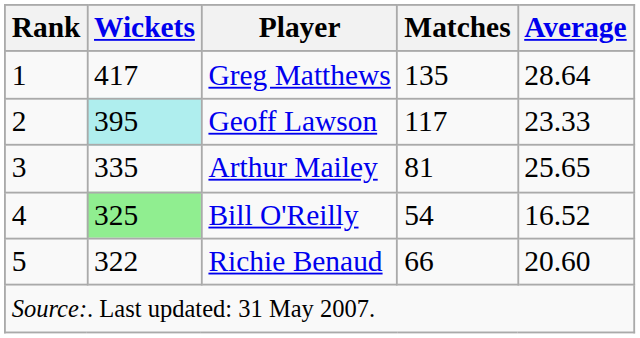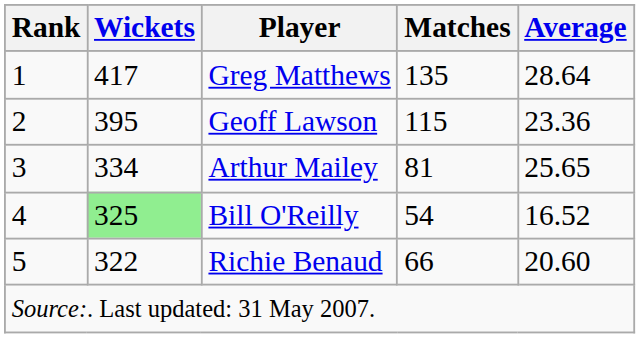Geoff Lawson | Wickets: paleturquoise background -> no background
Geoff Lawson | Matches: 117 -> 115
Geoff Lawson | Average: 23.33 -> 23.36
Arthur Mailey | Wickets: 335 -> 334
